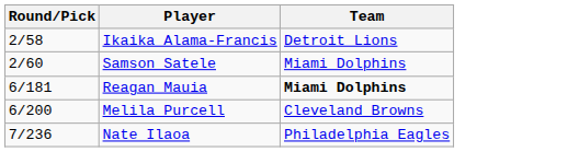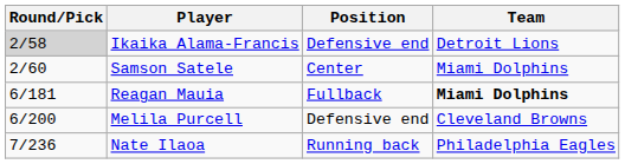+ column: Position | Defensive end | Center | Fullback | Defensive end | Running back
Ikaika Alama-Francis | Round/Pick: no background -> lightgrey background
